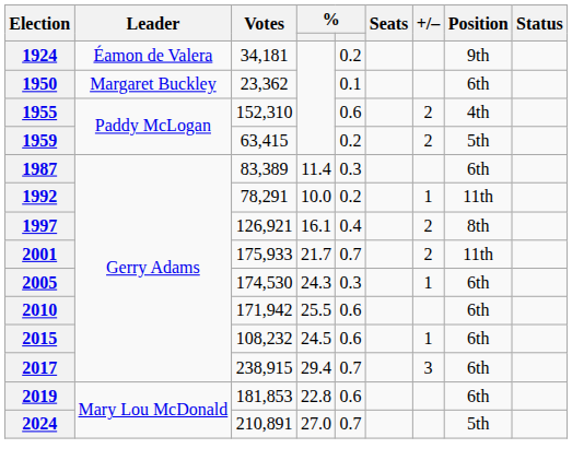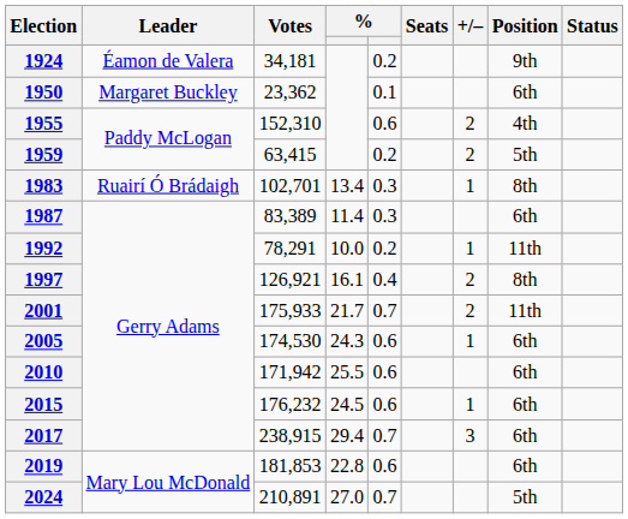+ row: 1983 | Ruairí Ó Brádaigh | 102,701 | 13.4 | 0.3 | 1 | 8th
2005 | column 5: 0.3 -> 0.6
2015 | Votes: 108,232 -> 176,232
